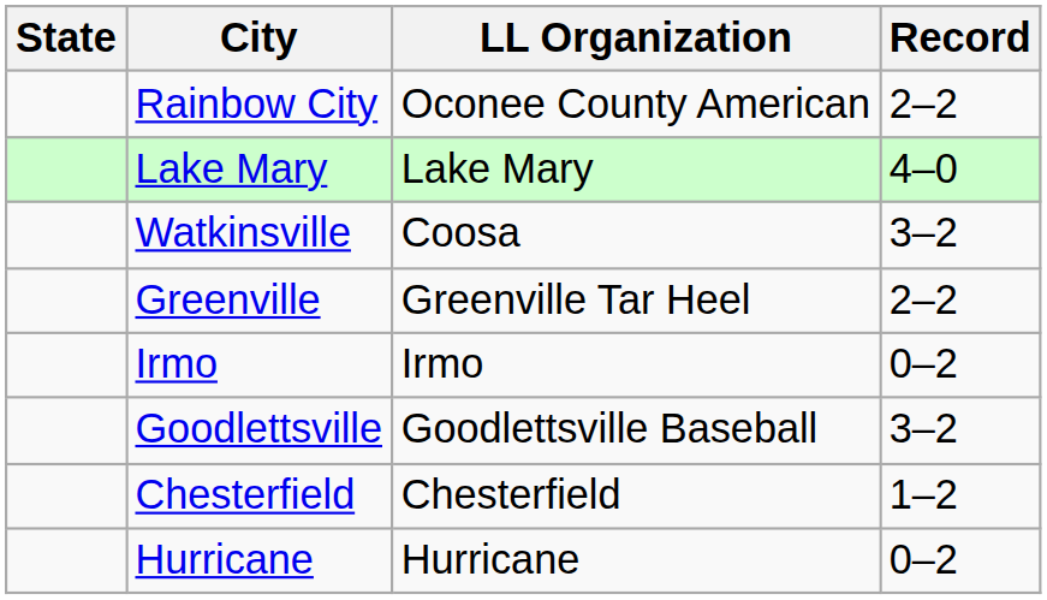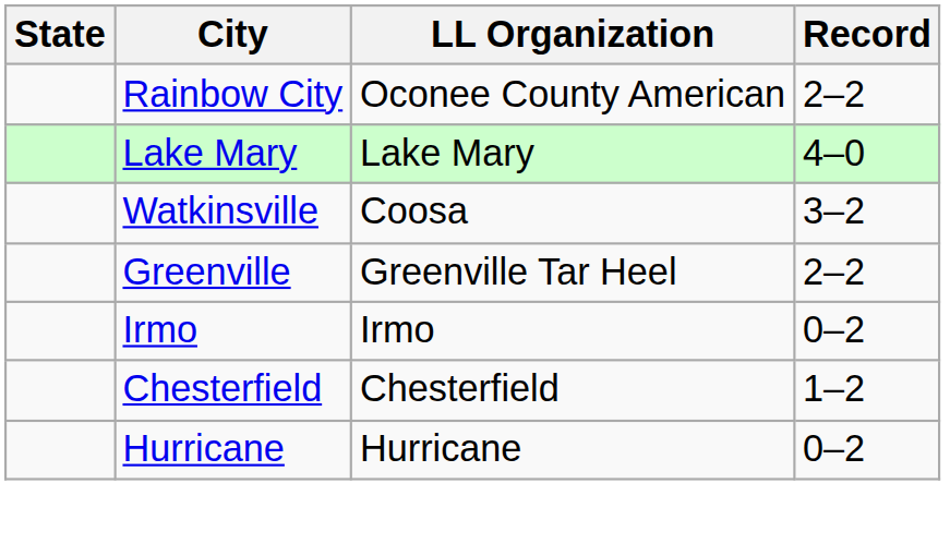- row: Goodlettsville | Goodlettsville Baseball | 3–2
